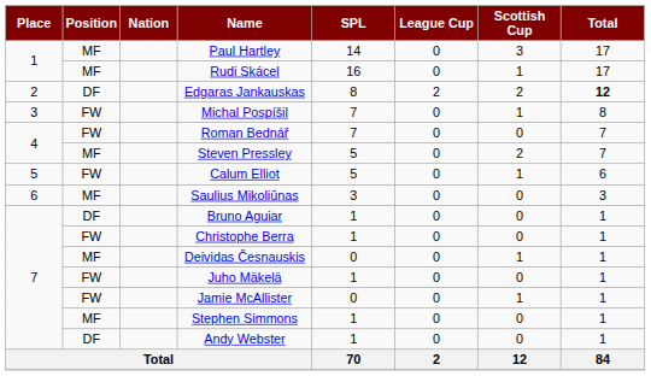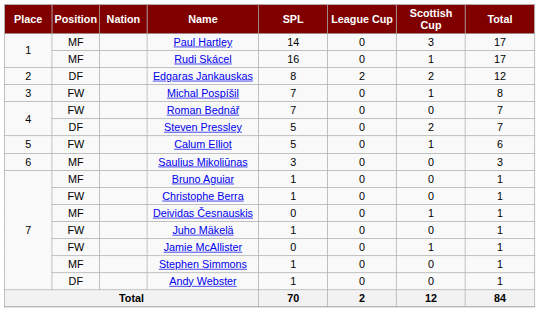Edgaras Jankauskas | Total: bold -> normal
Steven Pressley | Position: MF -> DF
Bruno Aguiar | Position: DF -> MF
